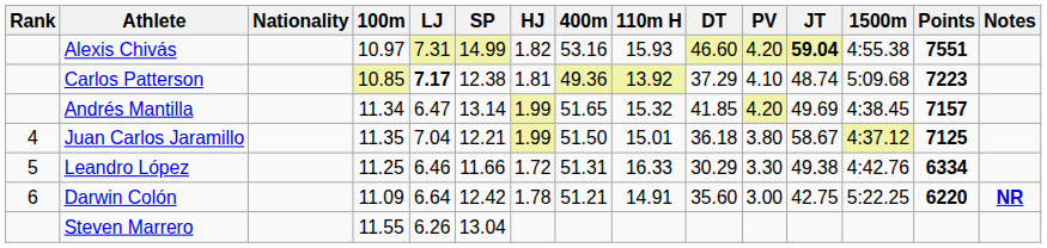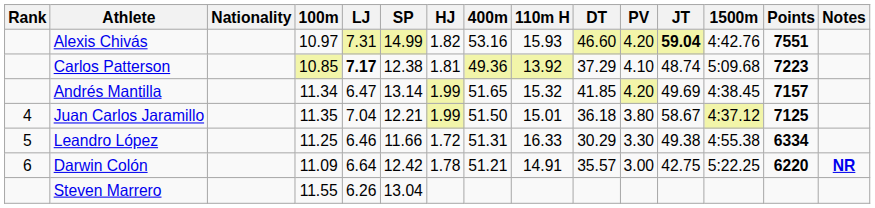Alexis Chivás | 1500m: 4:55.38 -> 4:42.76
Leandro López | 1500m: 4:42.76 -> 4:55.38
Darwin Colón | DT: 35.60 -> 35.57
